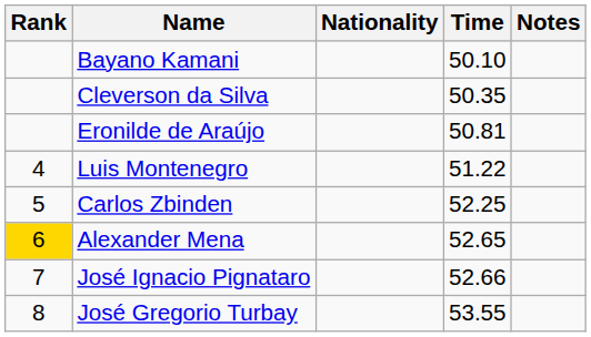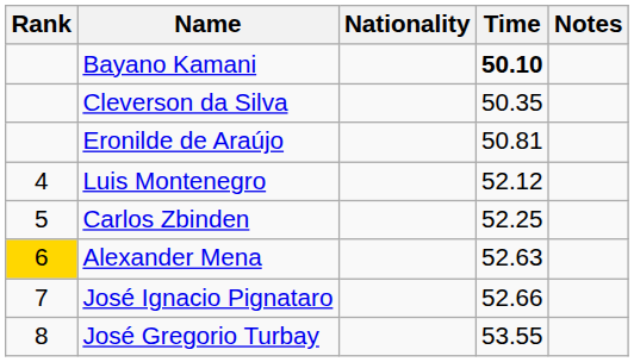Bayano Kamani | Time: normal -> bold
Luis Montenegro | Time: 51.22 -> 52.12
Alexander Mena | Time: 52.65 -> 52.63
